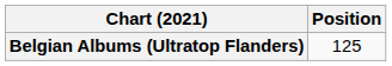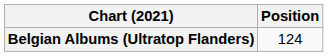Belgian Albums (Ultratop Flanders) | Position: 125 -> 124
